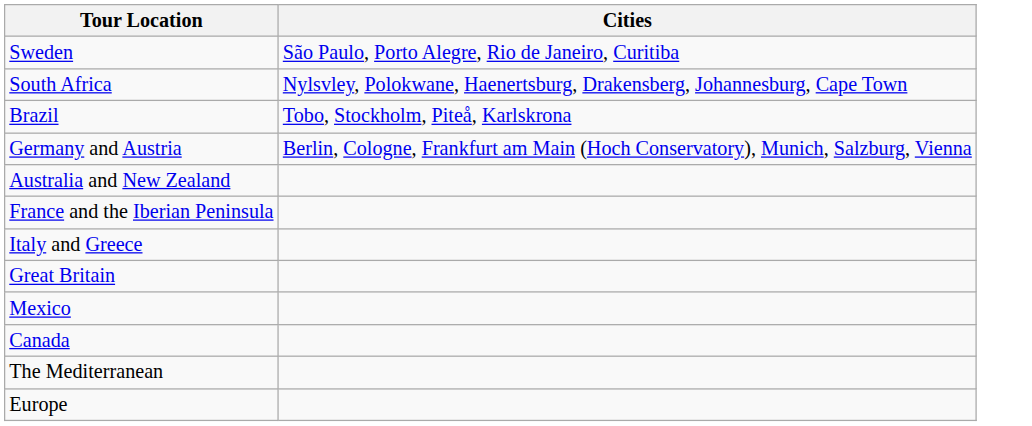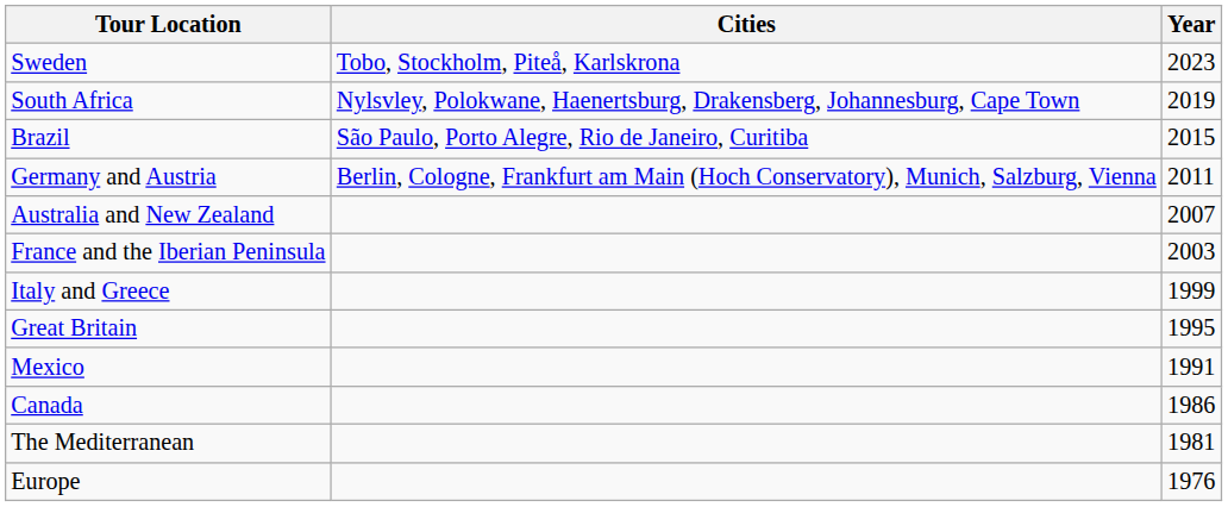+ column: Year | 2023 | 2019 | 2015 | 2011 | 2007 | 2003 | 1999 | 1995 | 1991 | 1986 | 1981 | 1976
Sweden | Cities: São Paulo, Porto Alegre, Rio de Janeiro, Curitiba -> Tobo, Stockholm, Piteå, Karlskrona
Brazil | Cities: Tobo, Stockholm, Piteå, Karlskrona -> São Paulo, Porto Alegre, Rio de Janeiro, Curitiba
